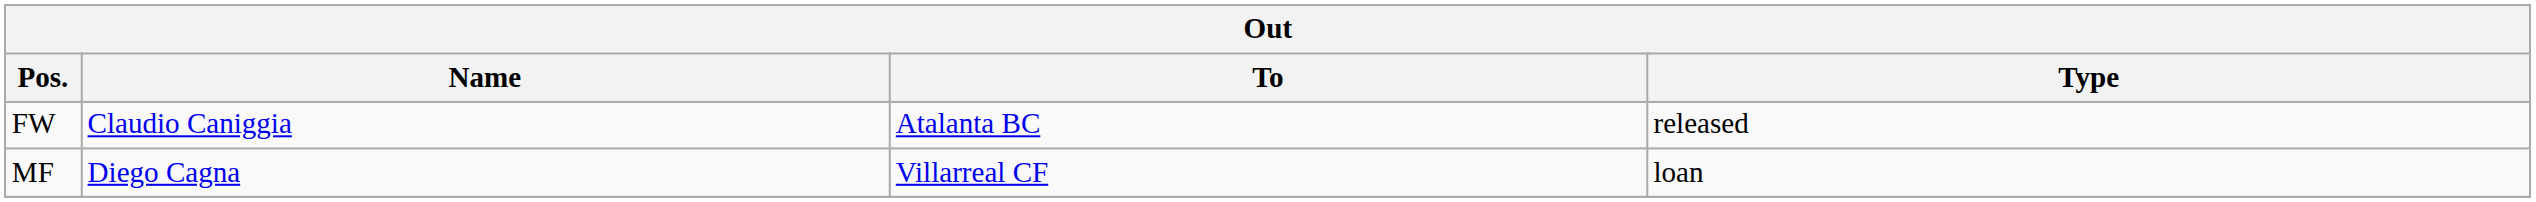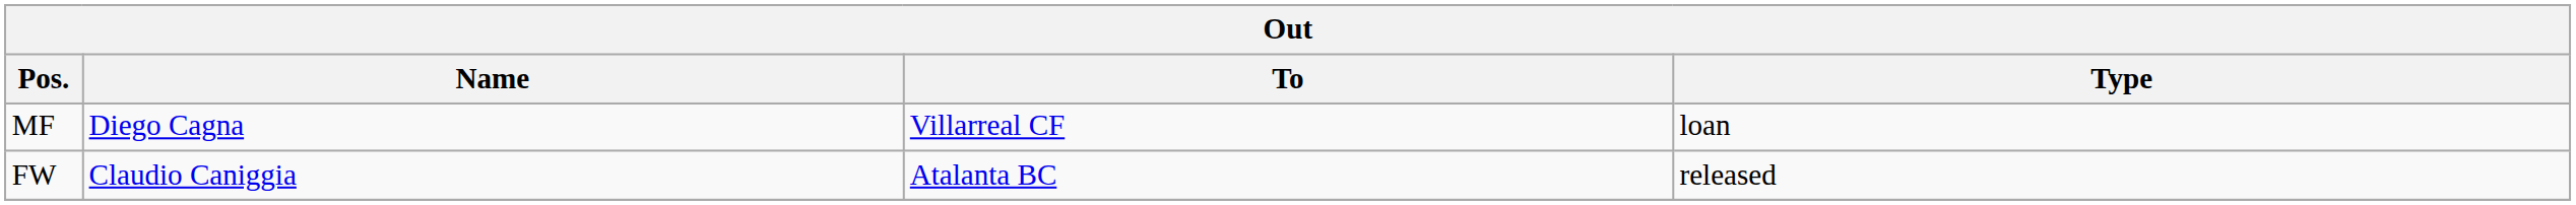rows swapped: MF <-> FW
